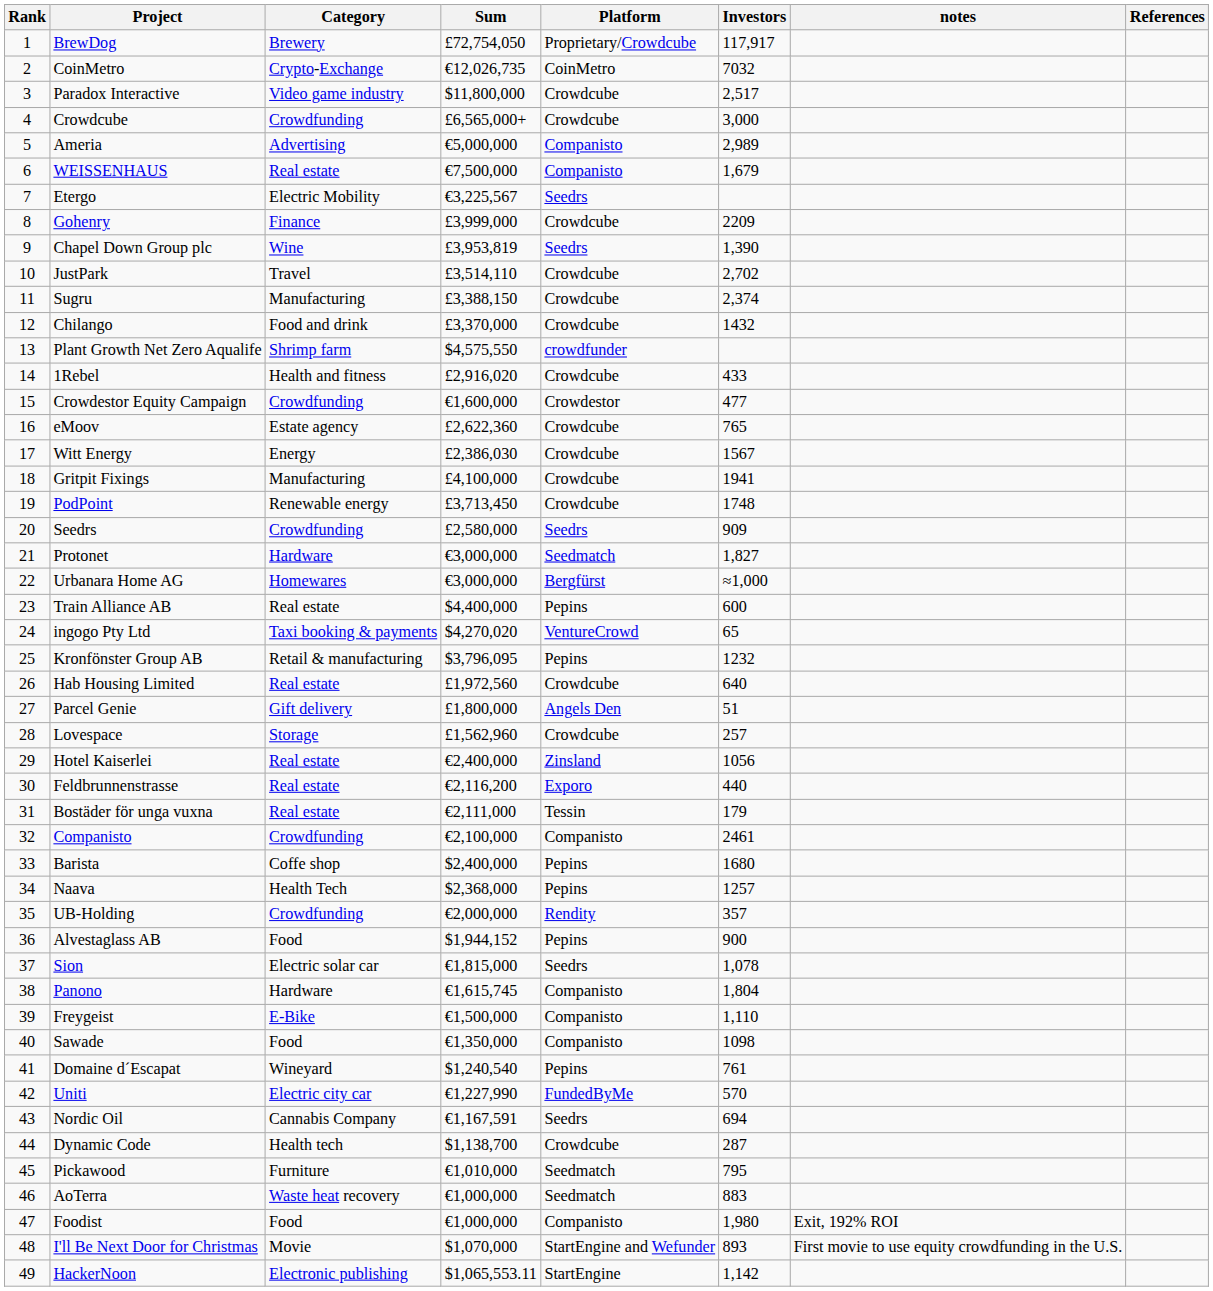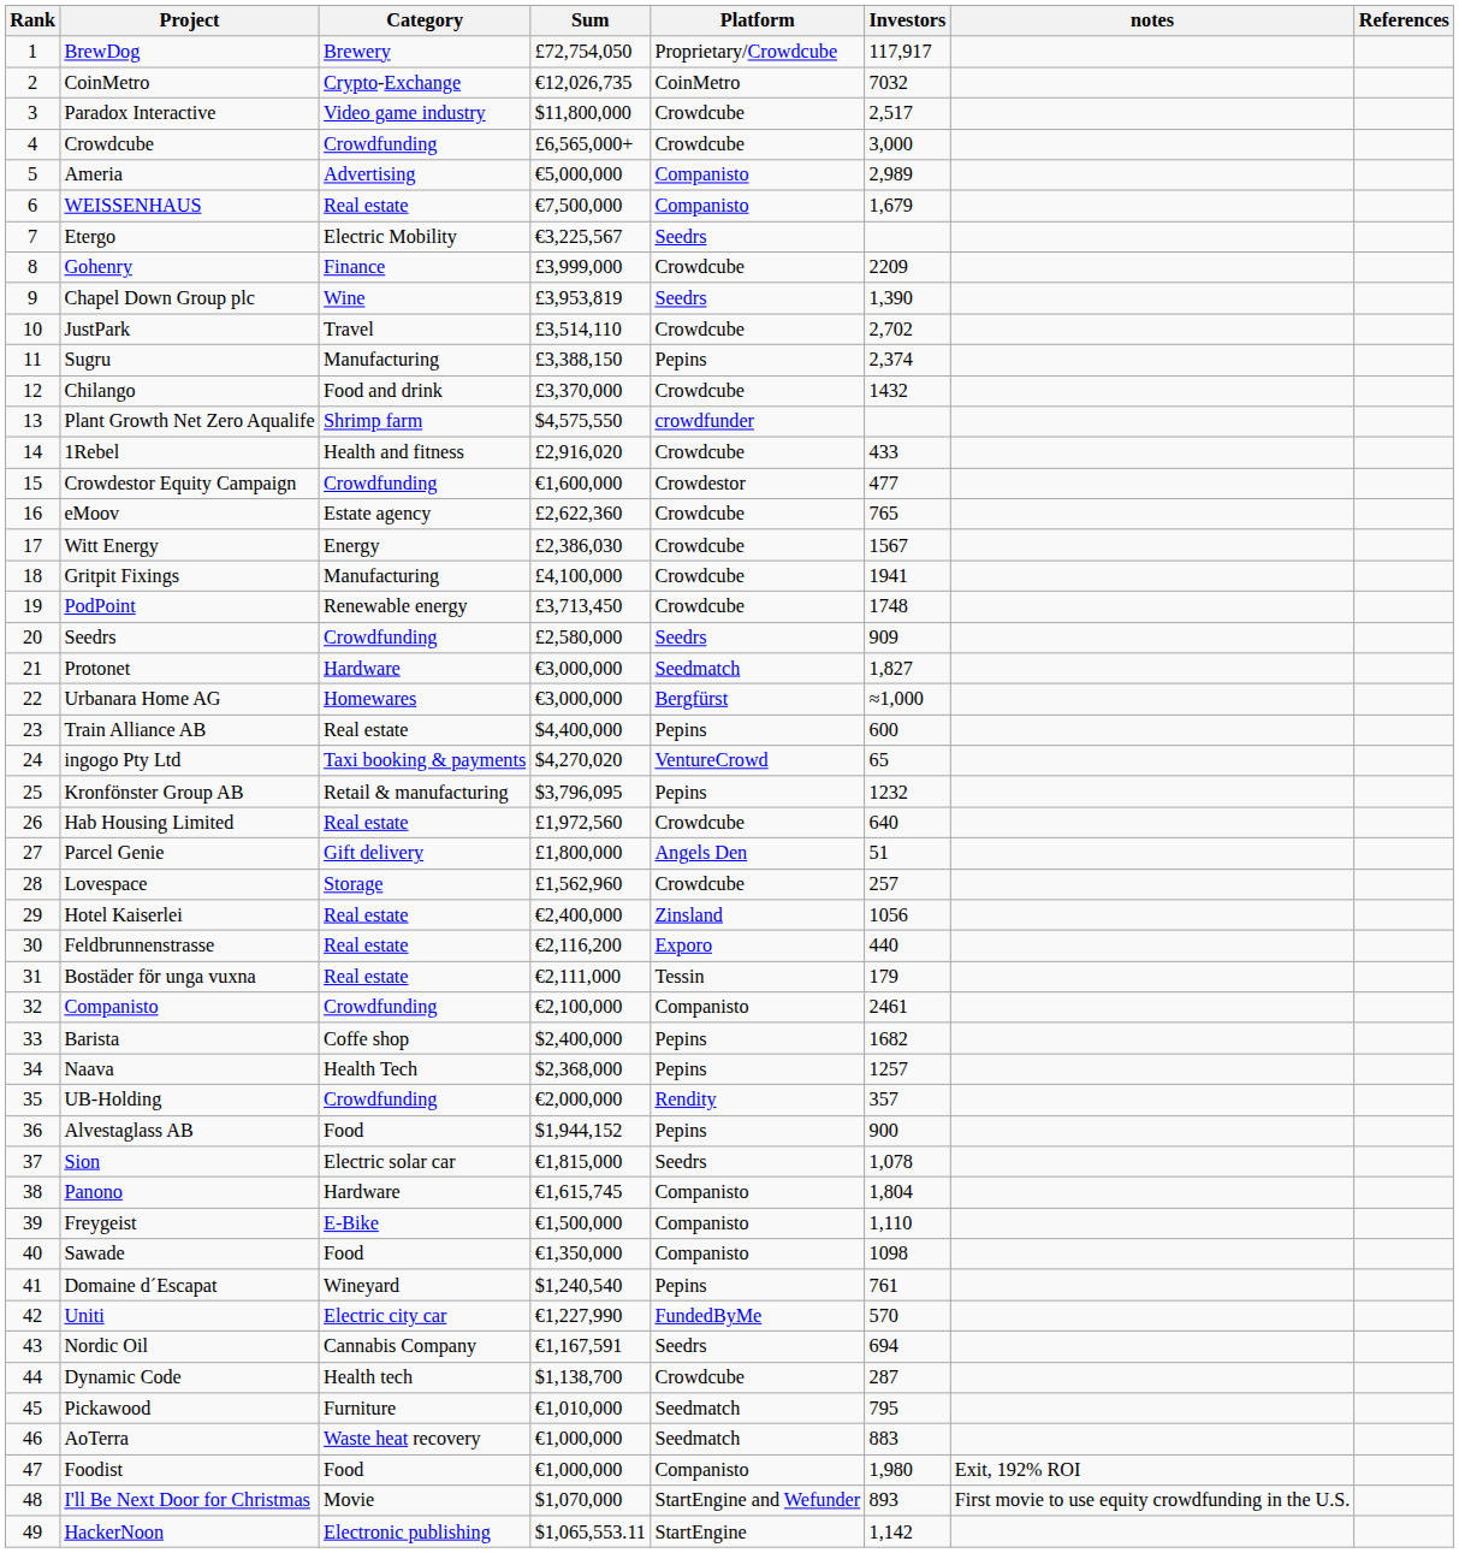Sugru | Platform: Crowdcube -> Pepins
Barista | Investors: 1680 -> 1682
